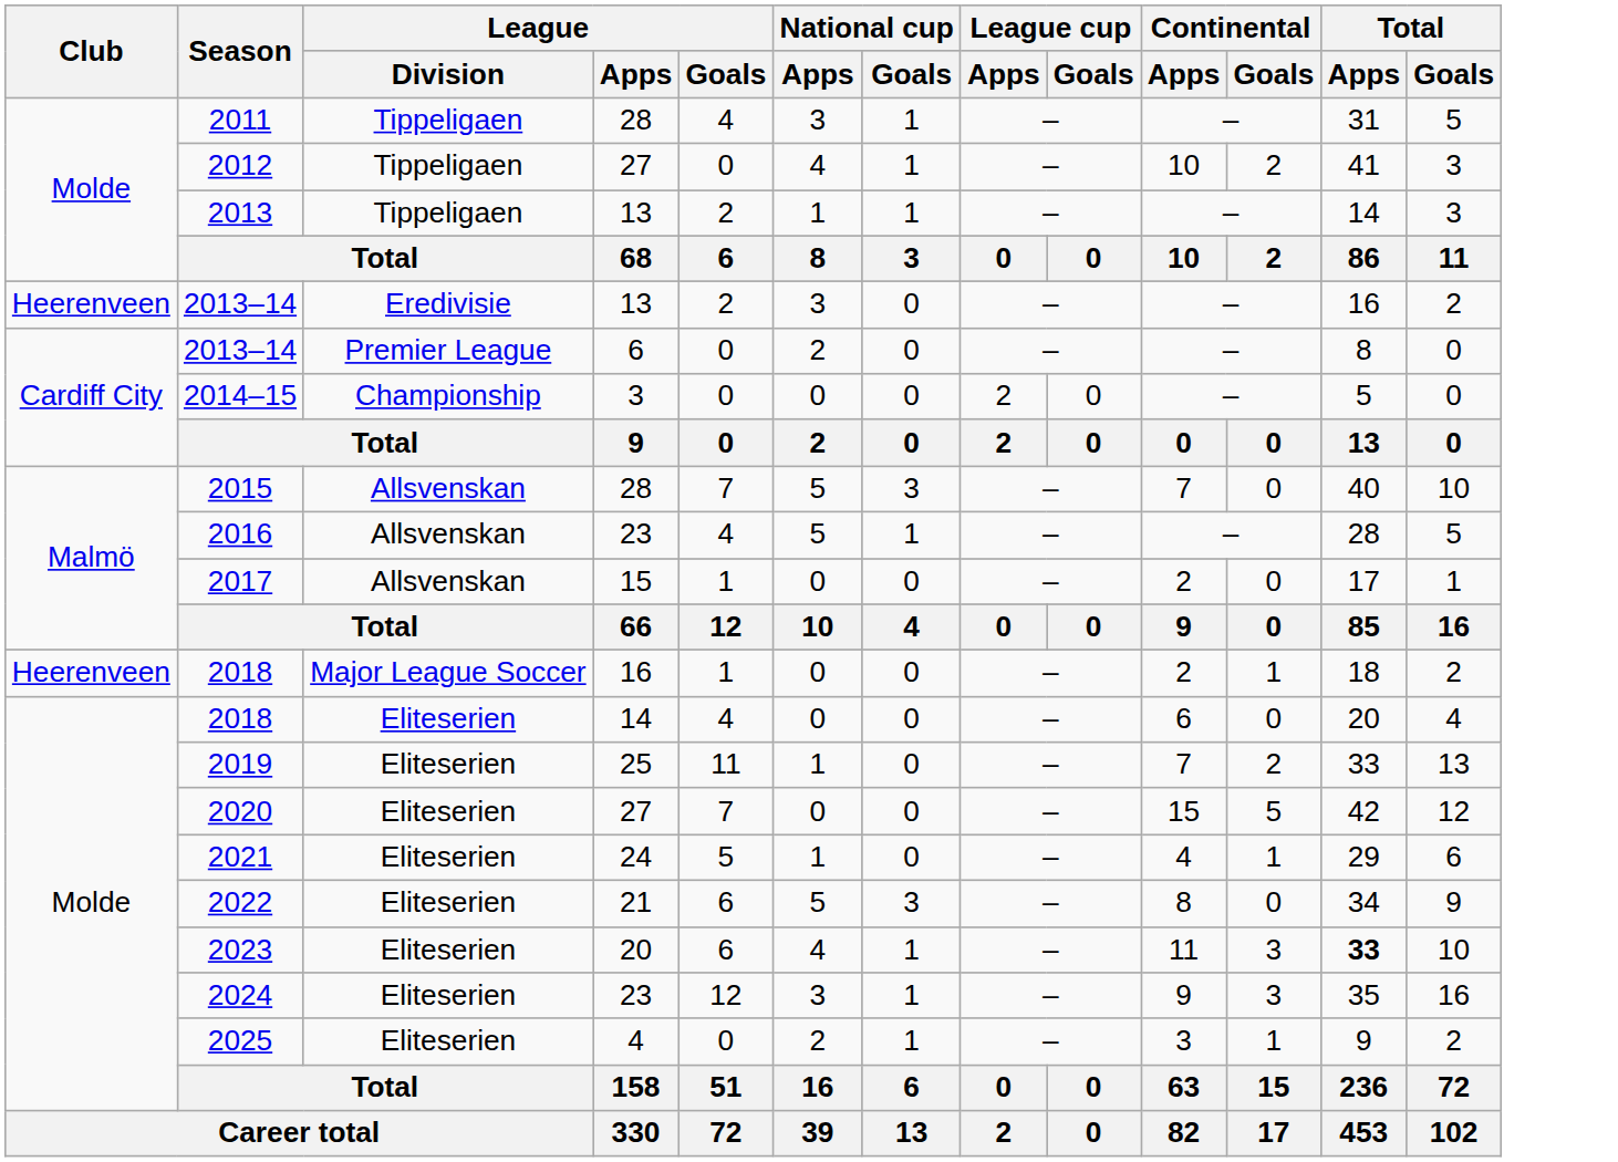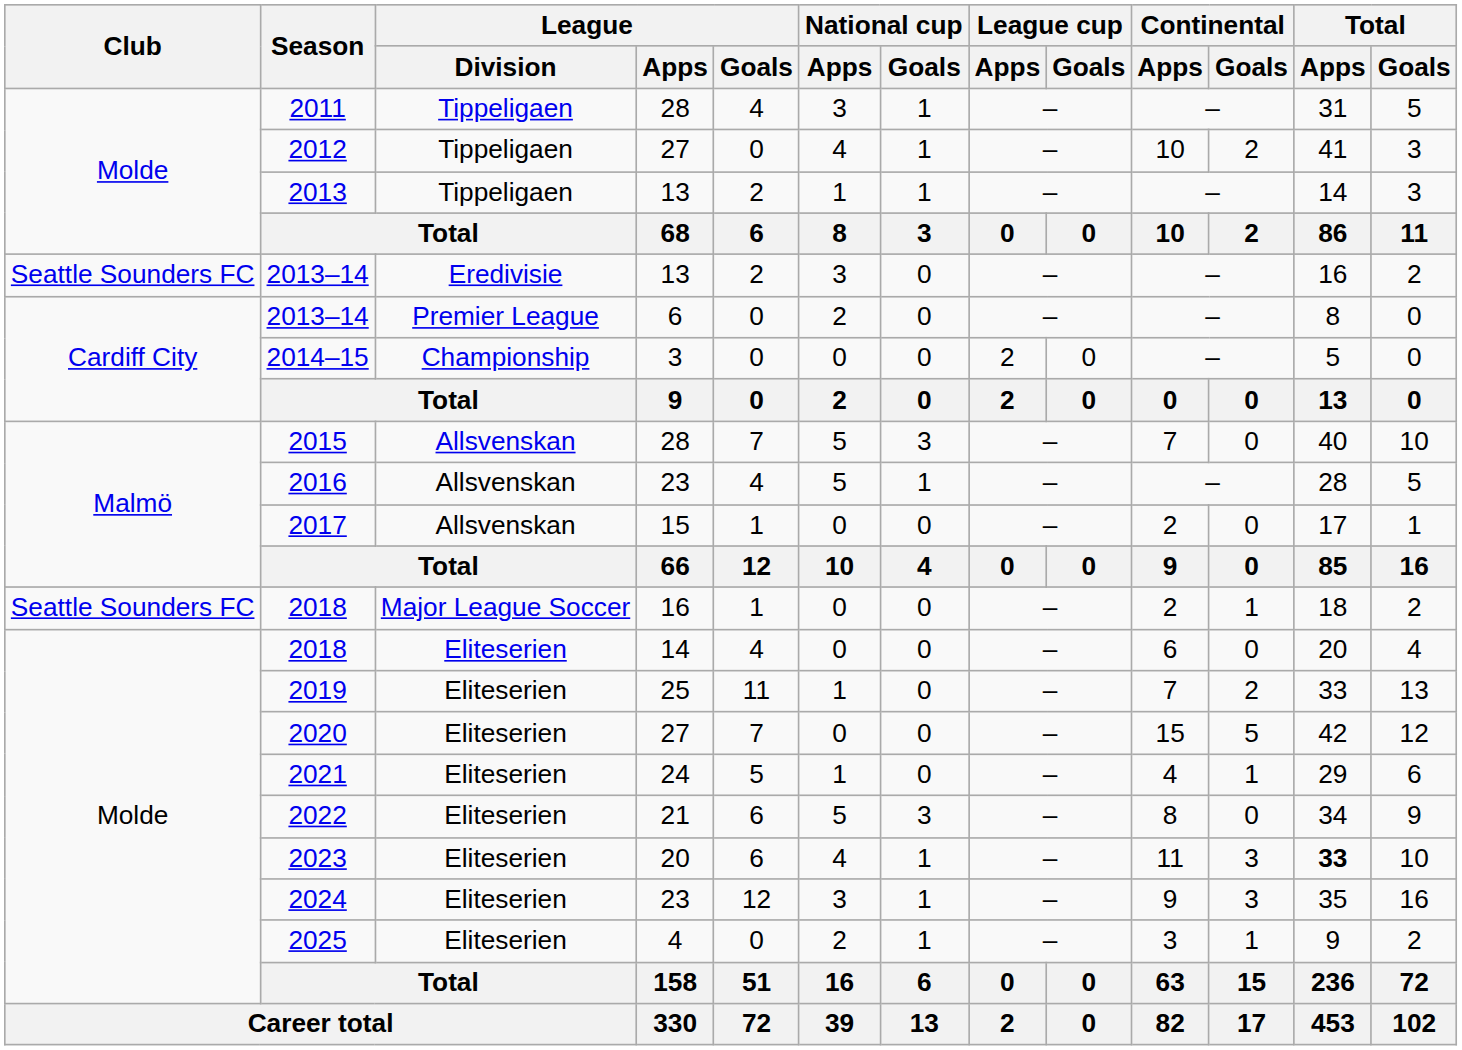2013–14 / 13 | Club: Heerenveen -> Seattle Sounders FC
2018 / 16 | Club: Heerenveen -> Seattle Sounders FC
